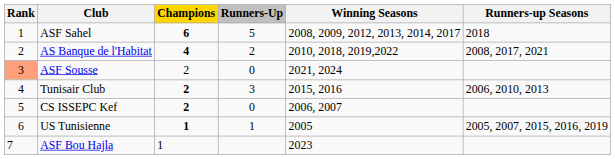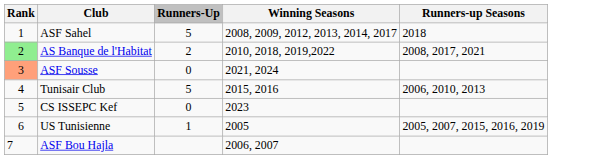- column: Champions | 6 | 4 | 2 | 2 | 2 | 1 | 1
AS Banque de l'Habitat | Rank: no background -> lightgreen background
Tunisair Club | Runners-Up: 3 -> 5
CS ISSEPC Kef | Winning Seasons: 2006, 2007 -> 2023
ASF Bou Hajla | Winning Seasons: 2023 -> 2006, 2007
